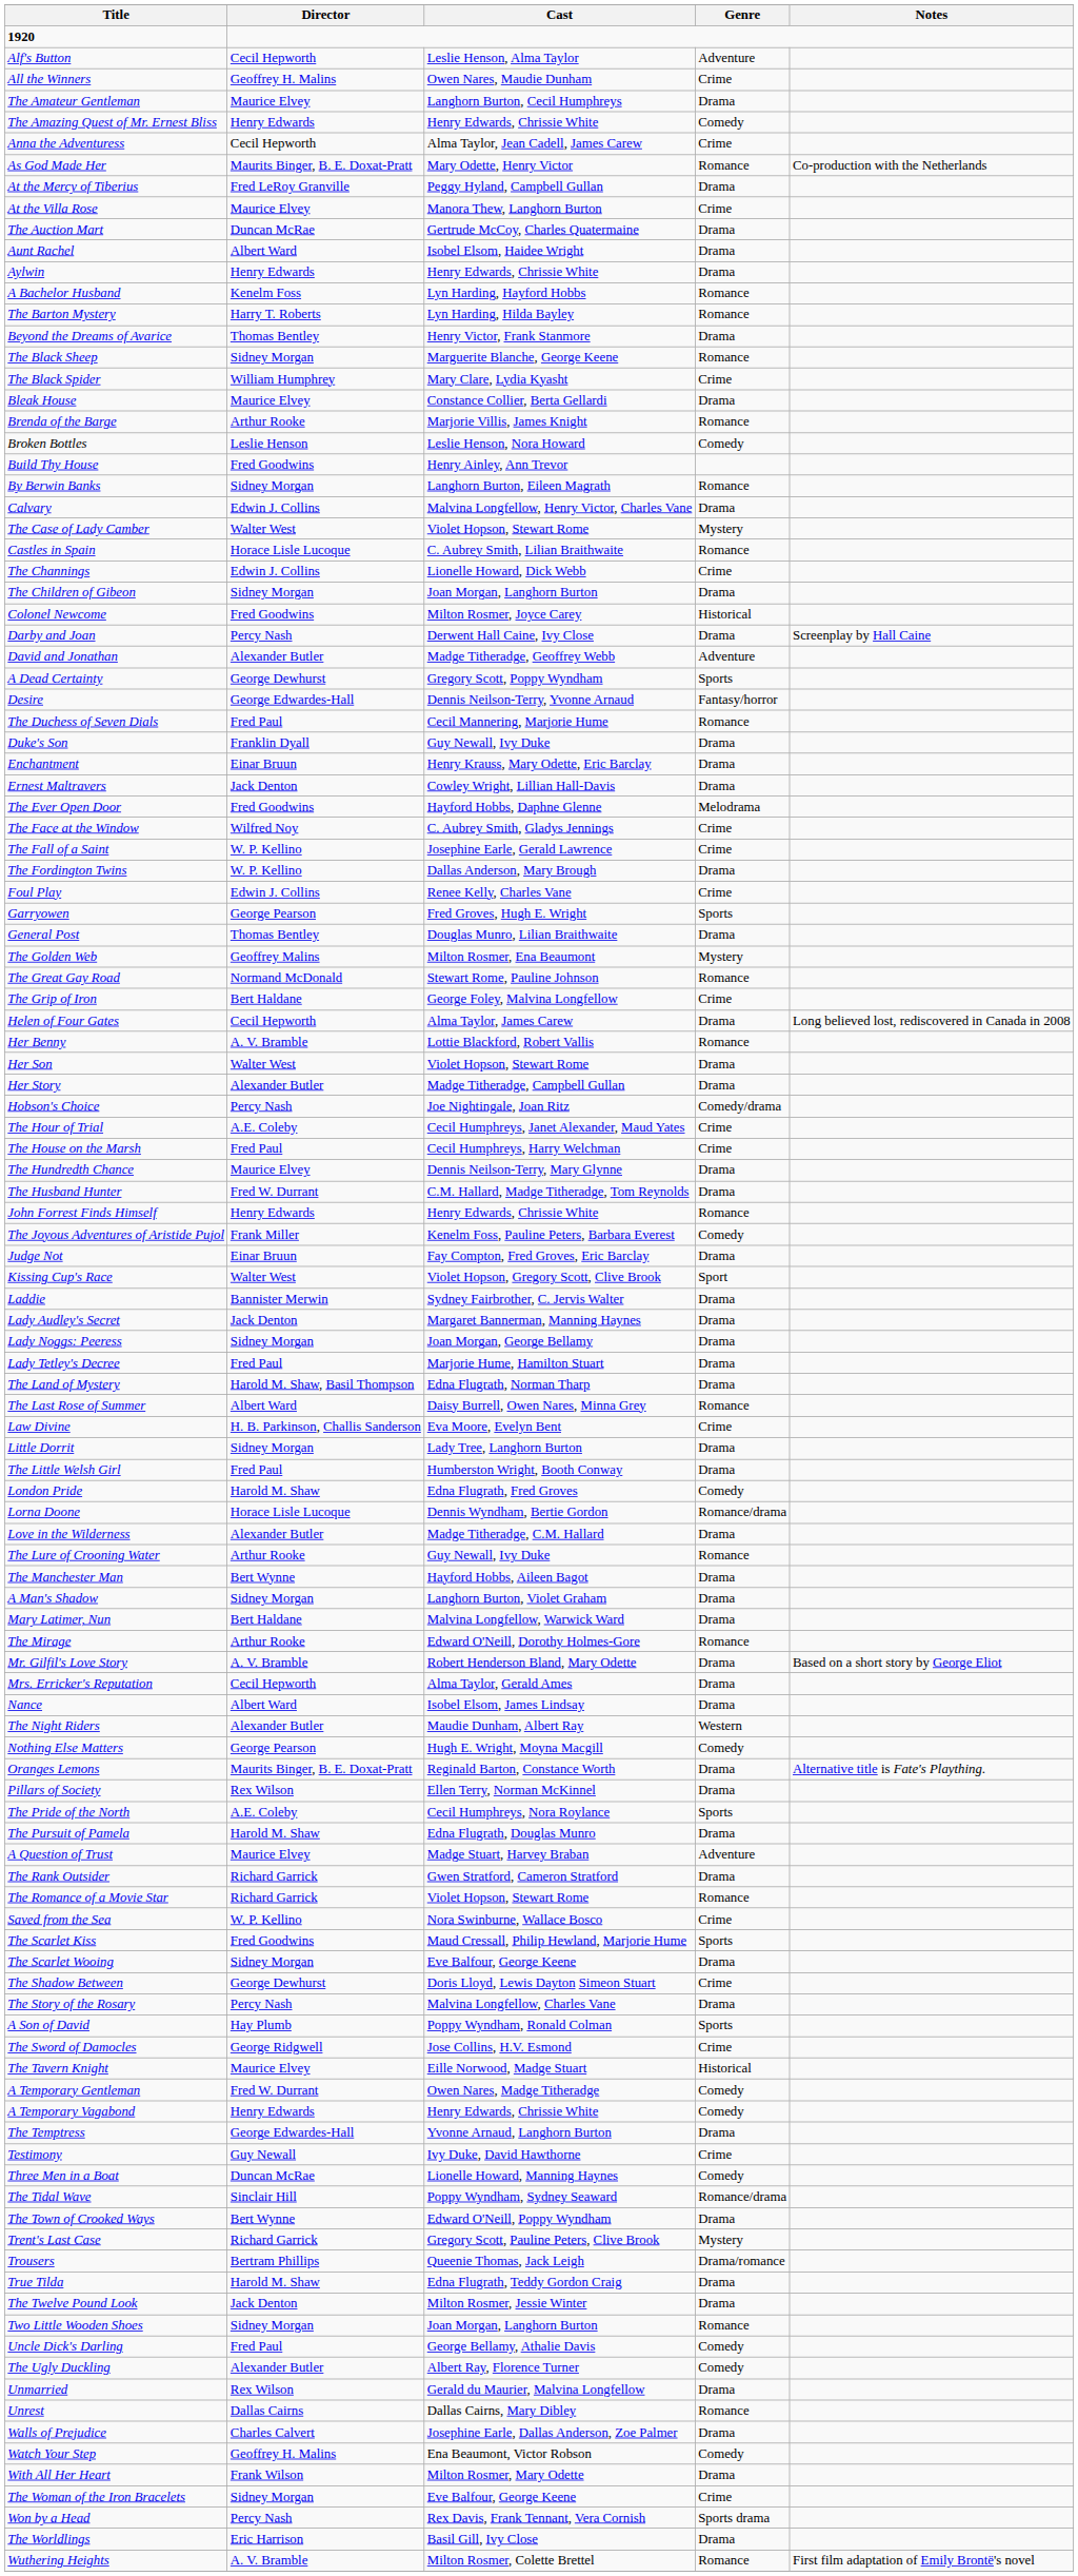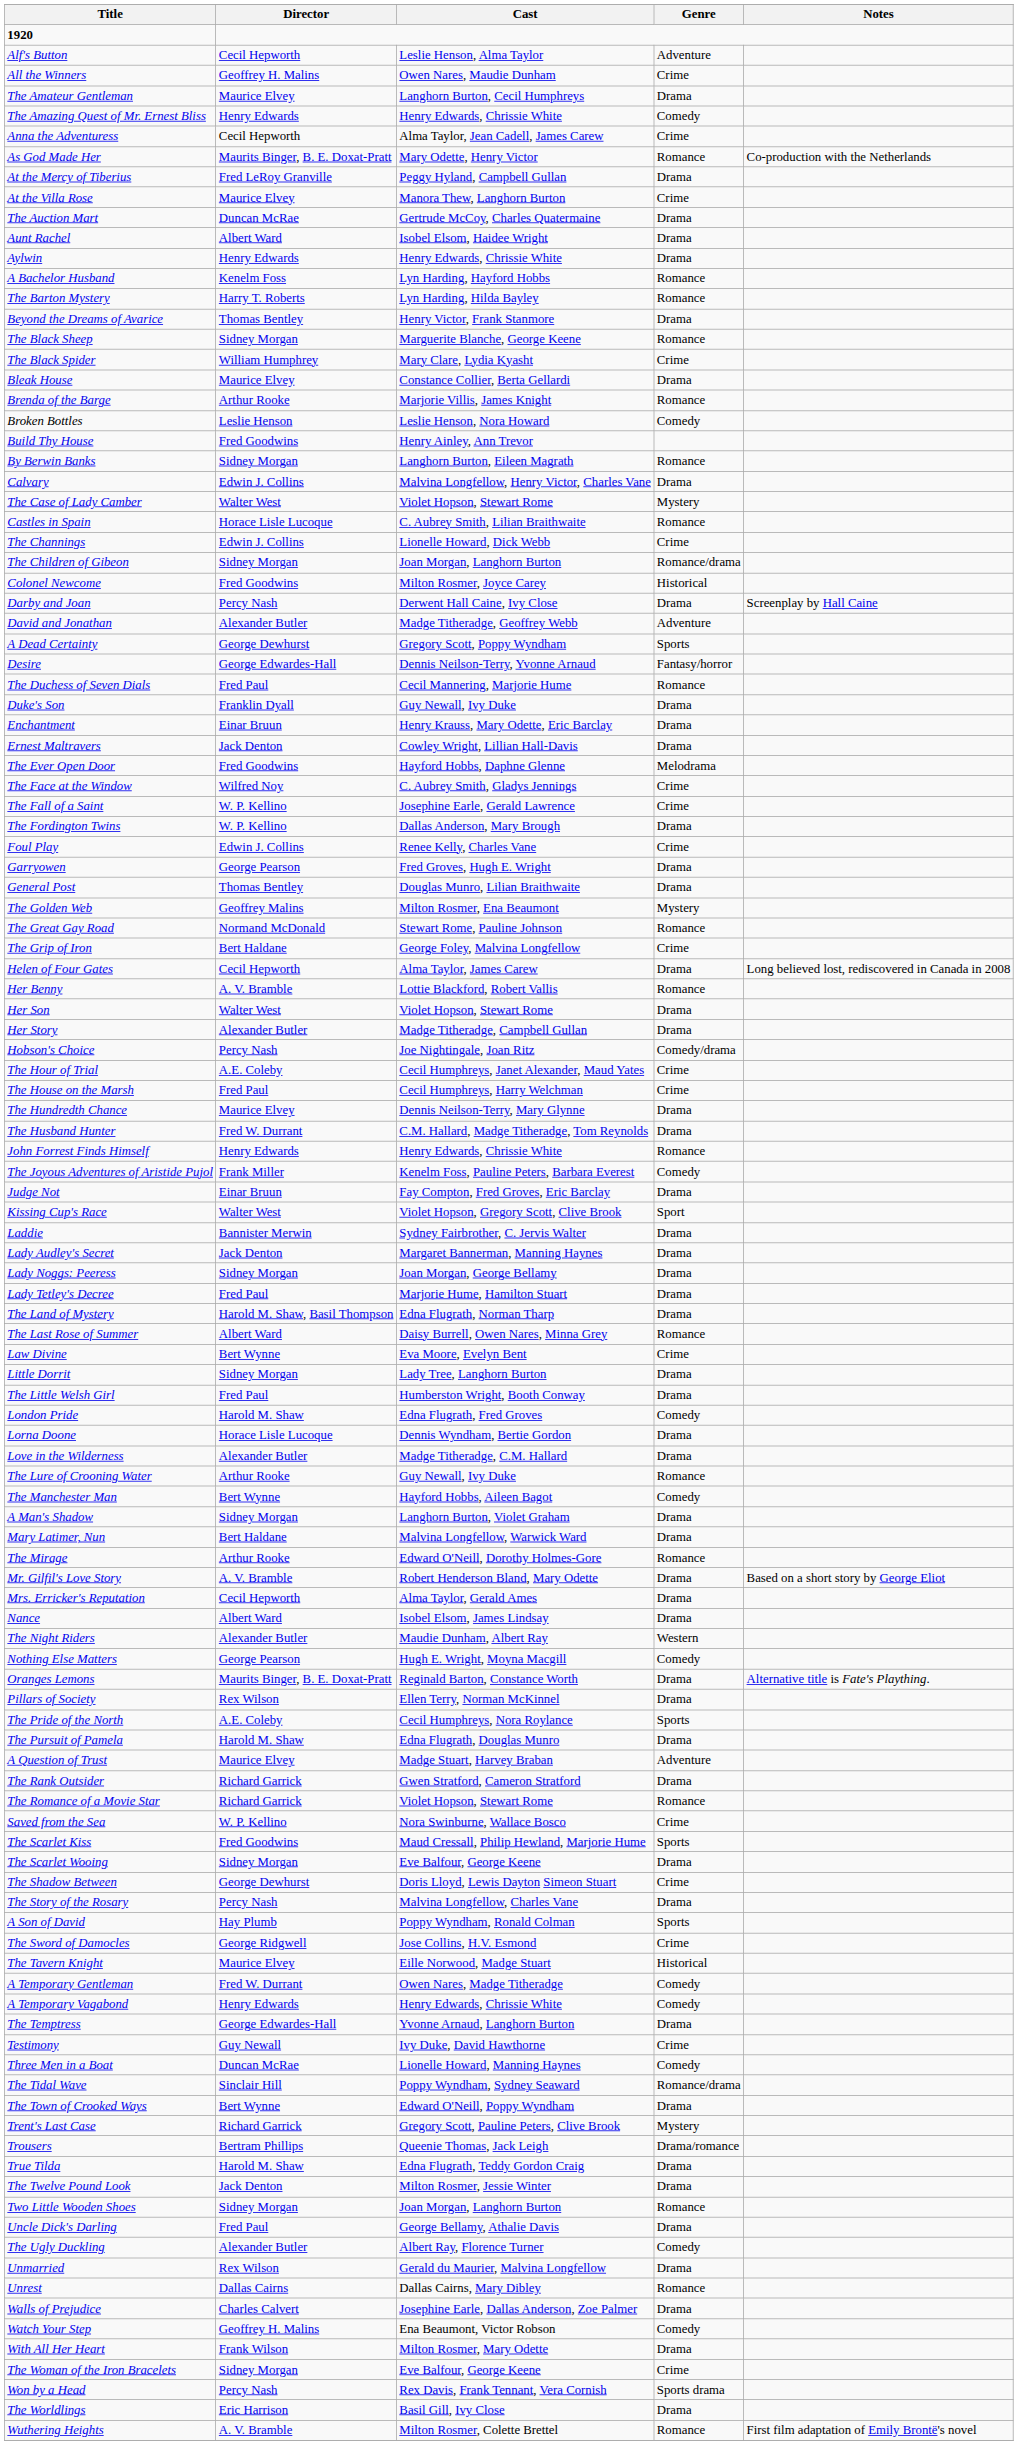The Children of Gibeon | Genre: Drama -> Romance/drama
Garryowen | Genre: Sports -> Drama
Law Divine | Director: H. B. Parkinson, Challis Sanderson -> Bert Wynne
Lorna Doone | Genre: Romance/drama -> Drama
The Manchester Man | Genre: Drama -> Comedy
Uncle Dick's Darling | Genre: Comedy -> Drama
